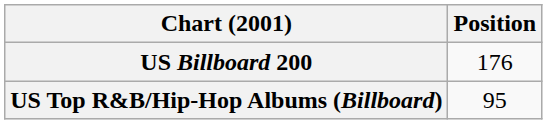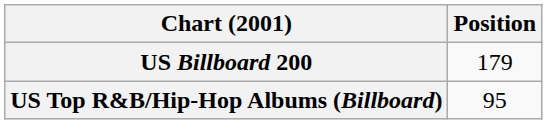US Billboard 200 | Position: 176 -> 179
